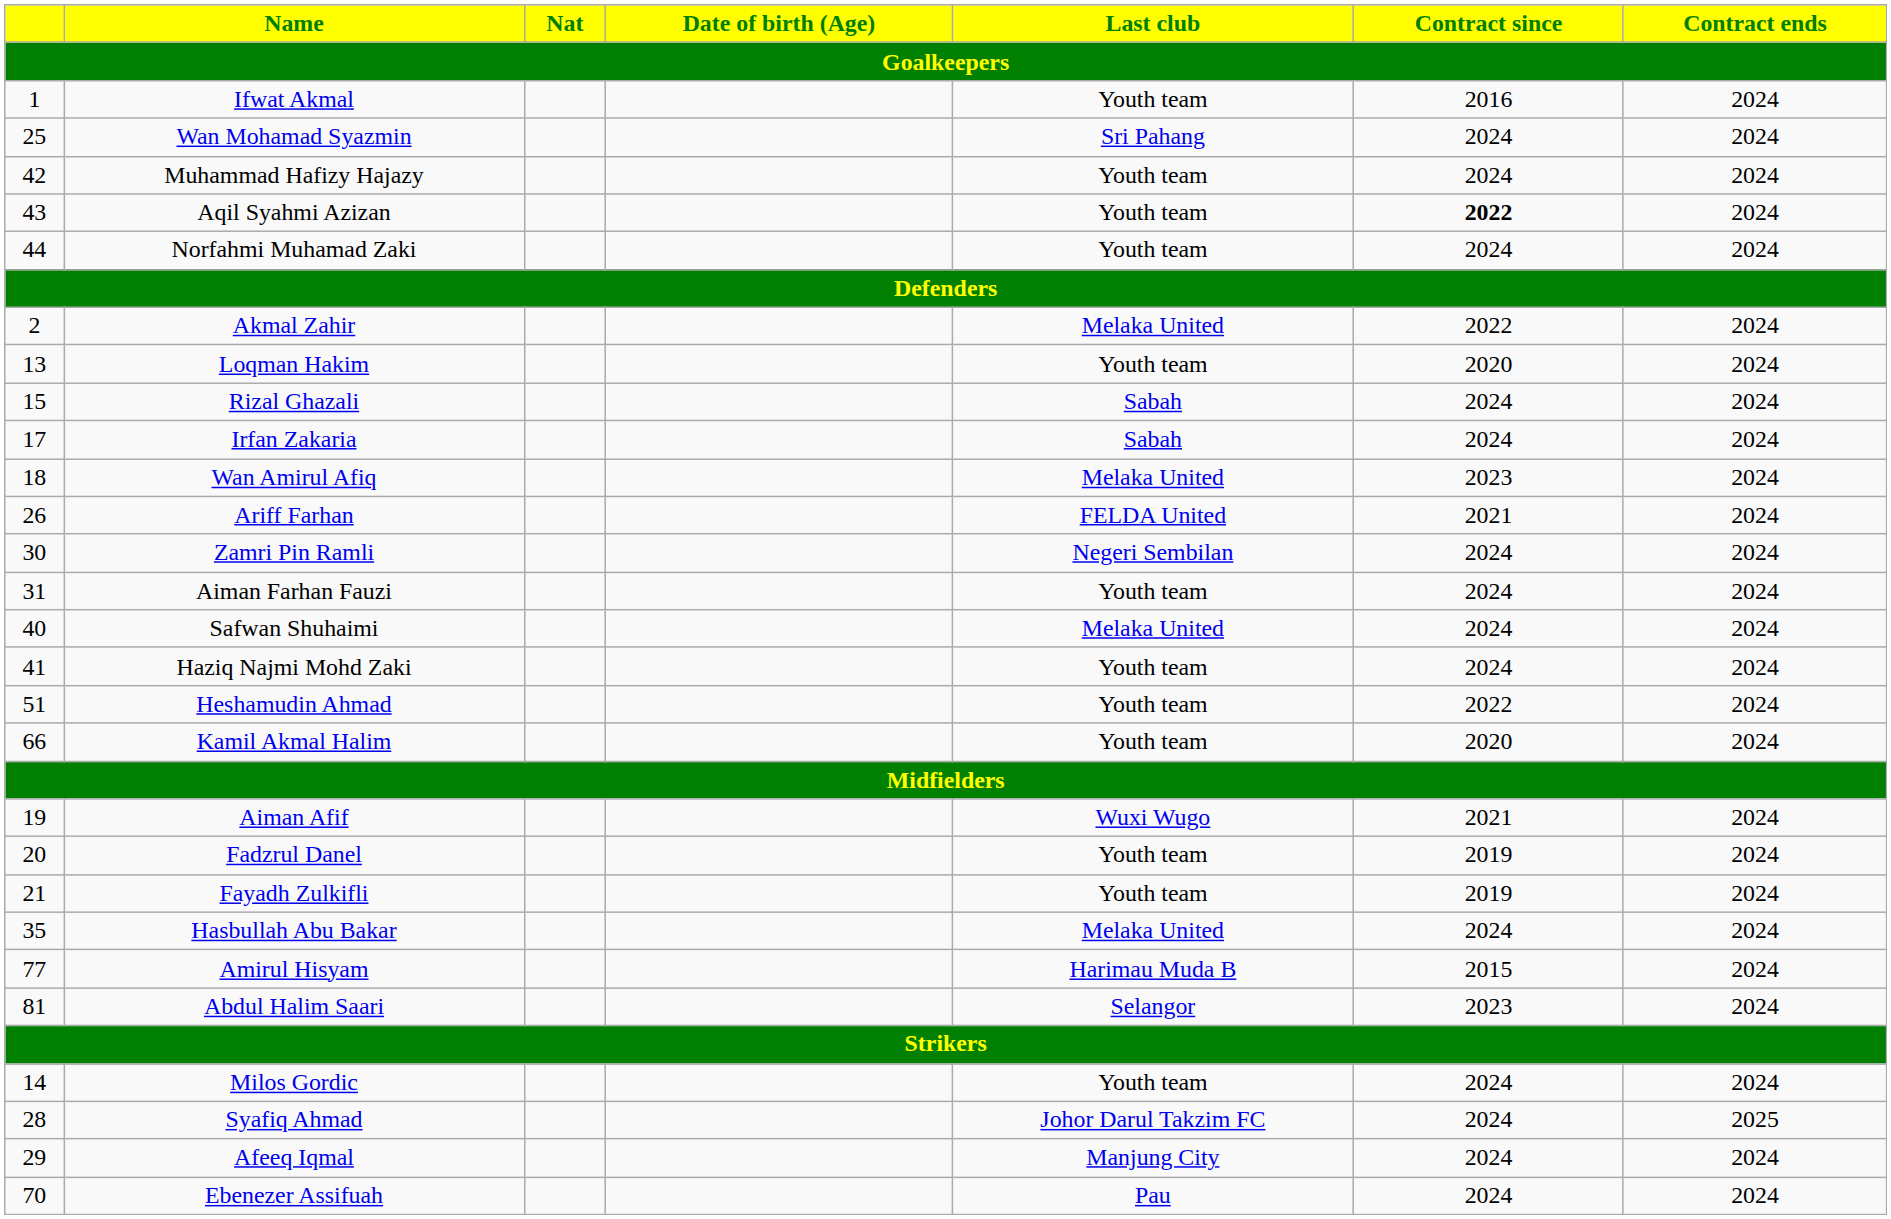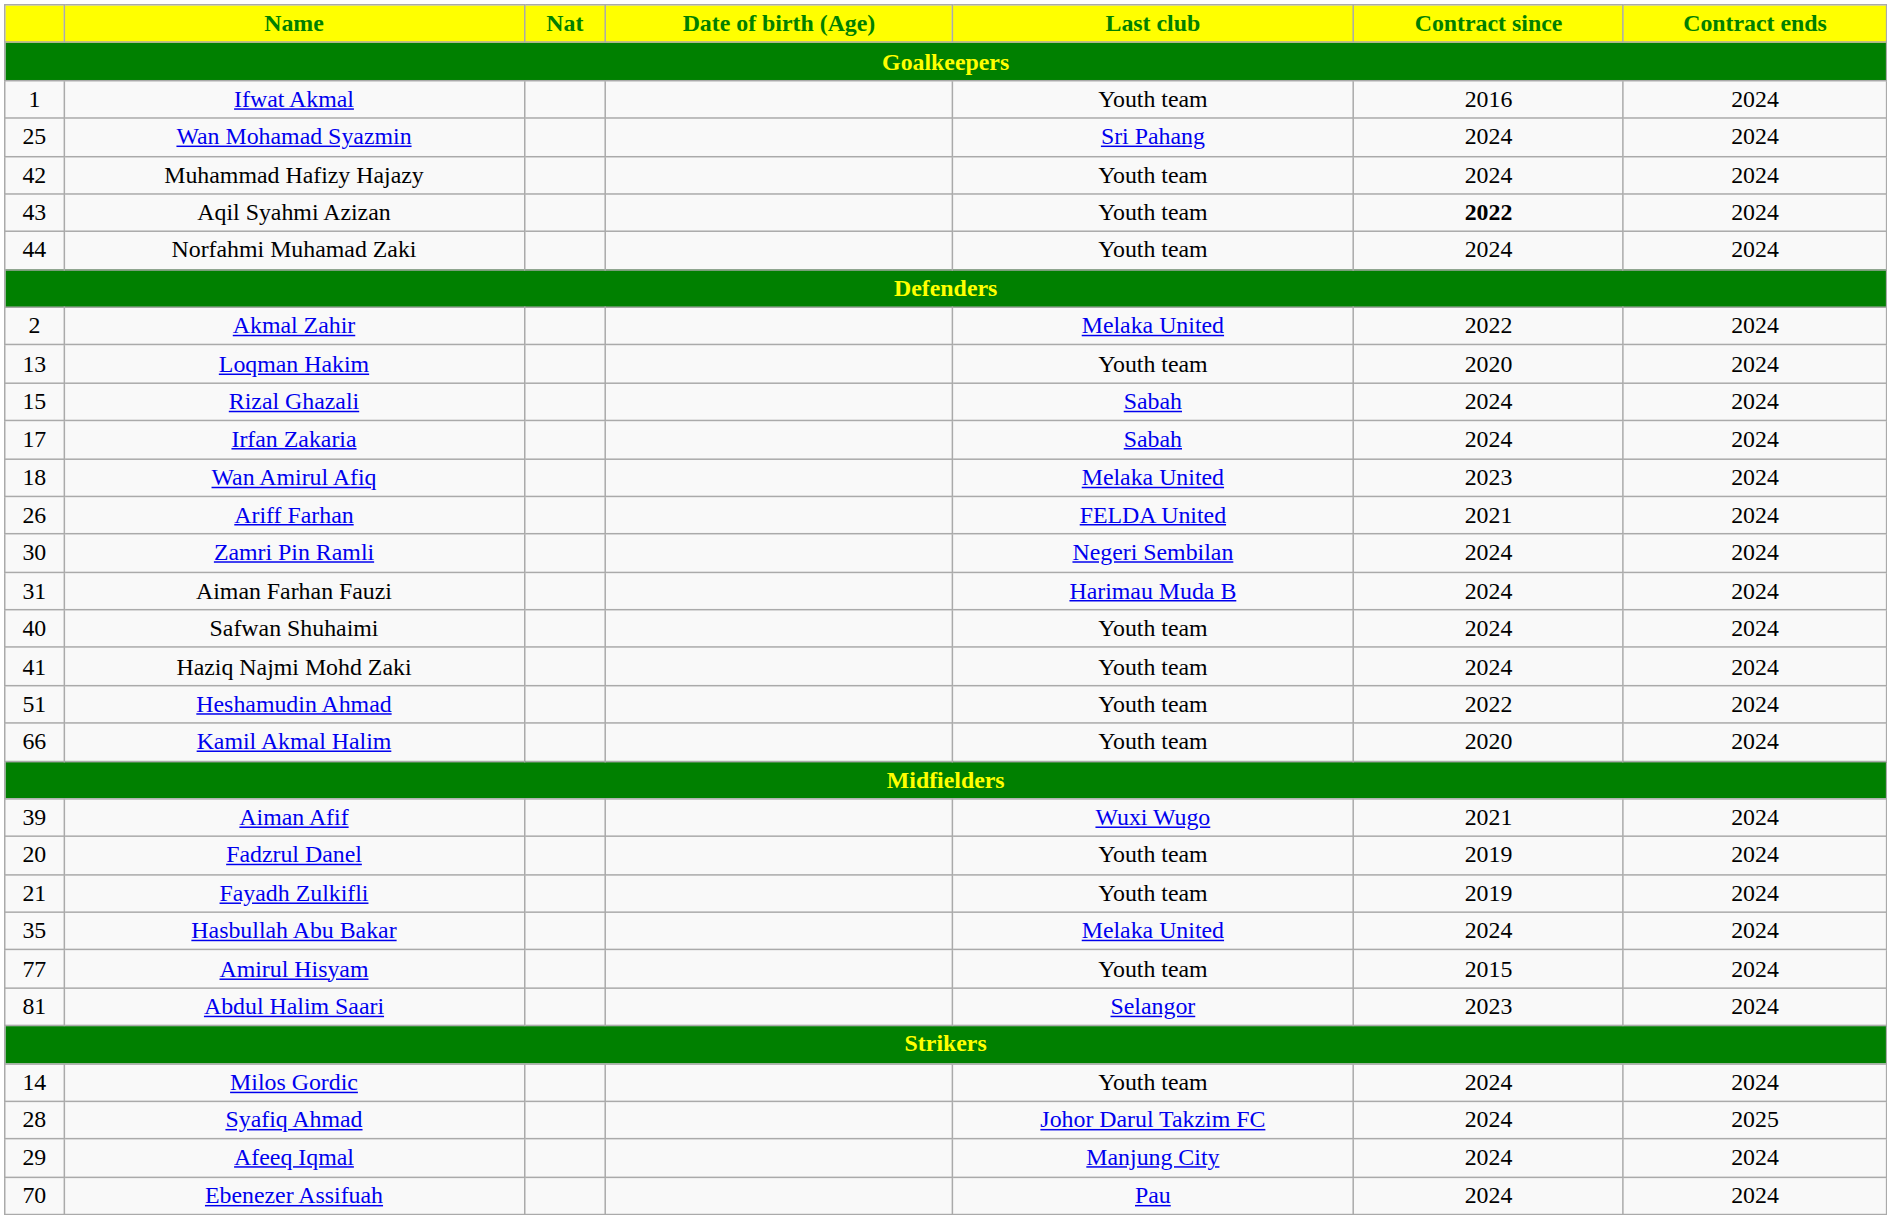Aiman Farhan Fauzi | Last club: Youth team -> Harimau Muda B
Safwan Shuhaimi | Last club: Melaka United -> Youth team
Aiman Afif | column 1: 19 -> 39
Amirul Hisyam | Last club: Harimau Muda B -> Youth team
